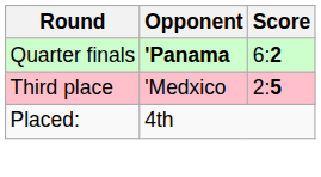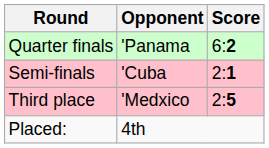Quarter finals | Opponent: bold -> normal
+ row: Semi-finals | 'Cuba | 2:1
